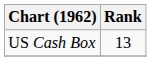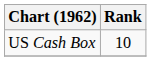US Cash Box | Rank: 13 -> 10
